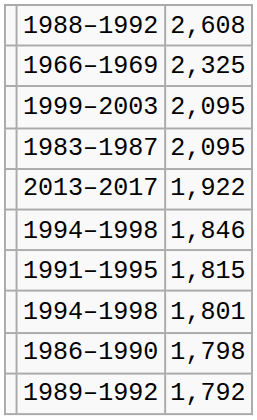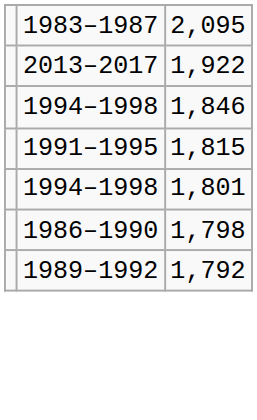- row: 1988–1992 | 2,608
- row: 1966–1969 | 2,325
- row: 1999–2003 | 2,095
